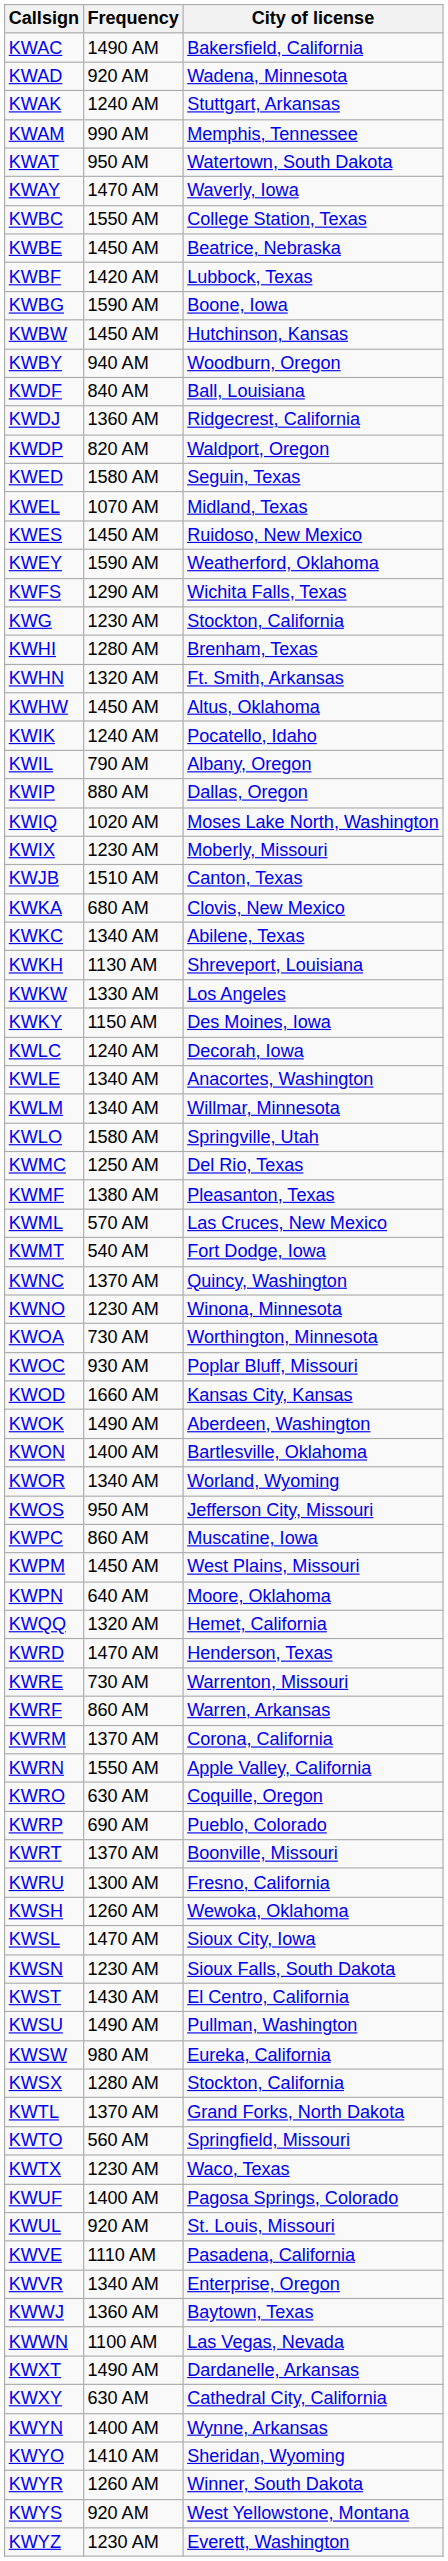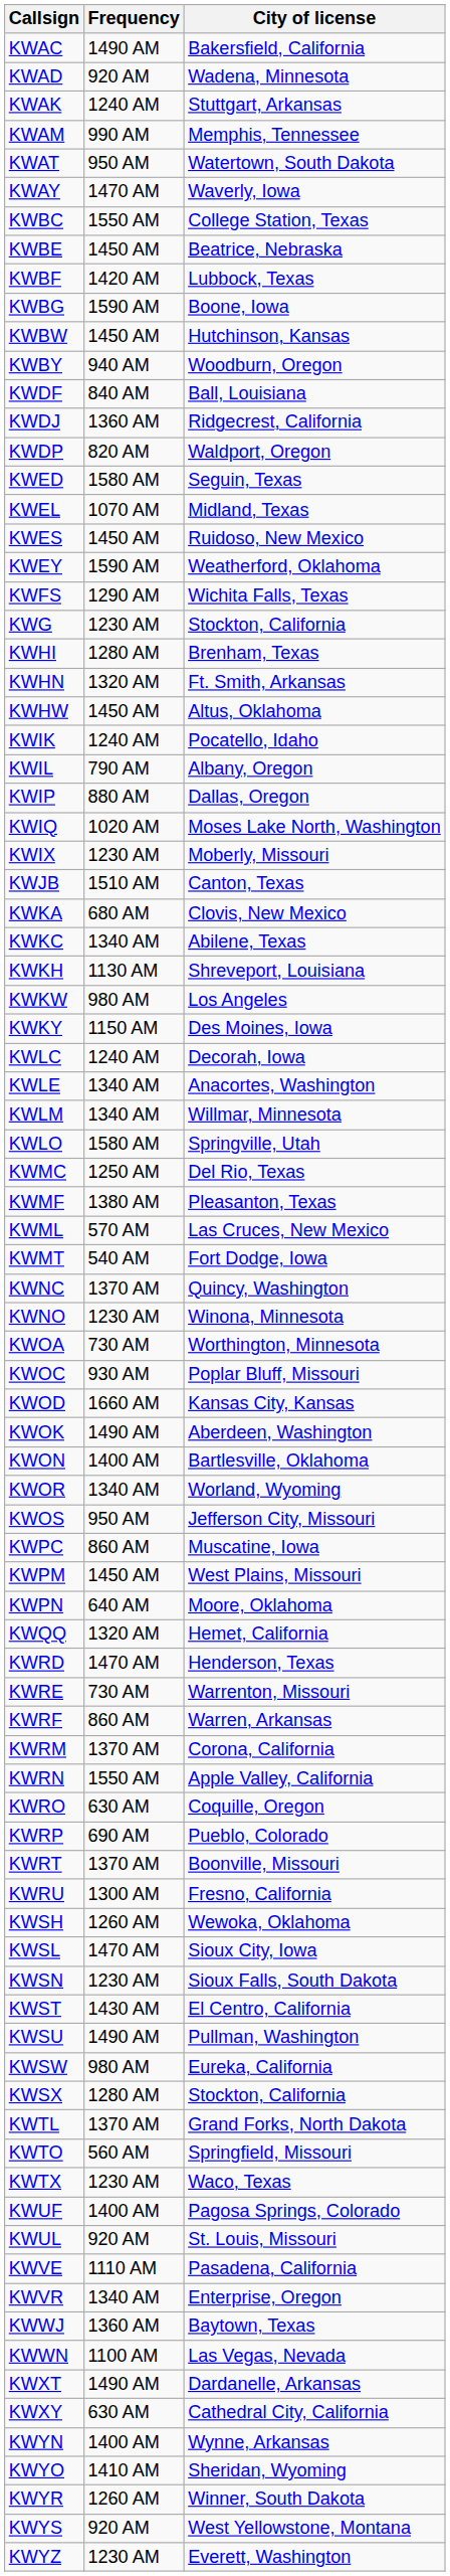KWKW | Frequency: 1330 AM -> 980 AM
